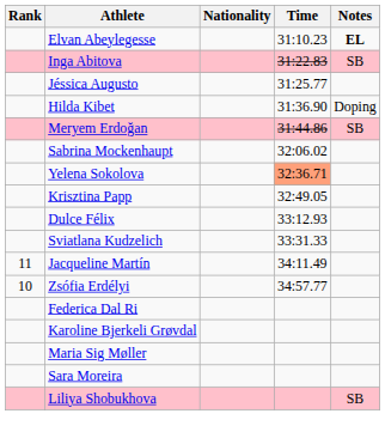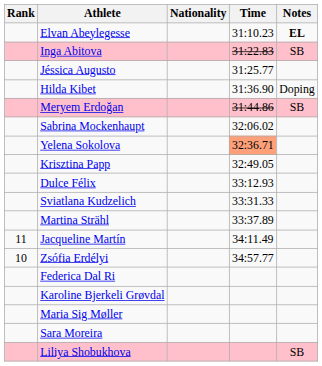+ row: Martina Strähl | 33:37.89
